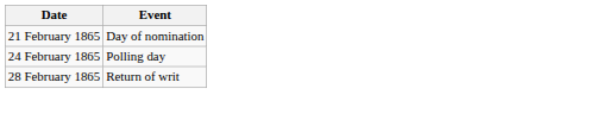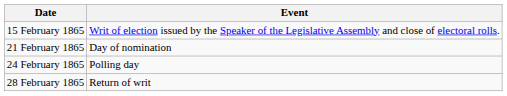+ row: 15 February 1865 | Writ of election issued by the Speaker of the Legislative Assembly and close of electoral rolls.
